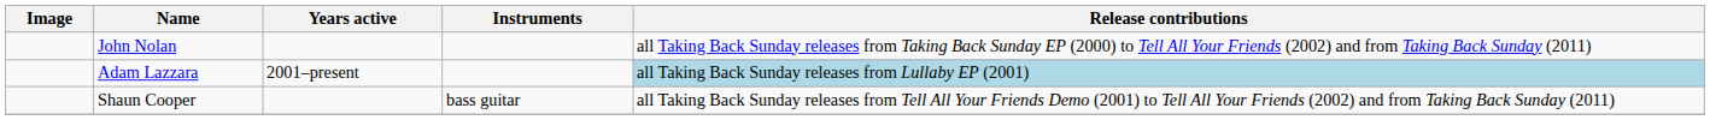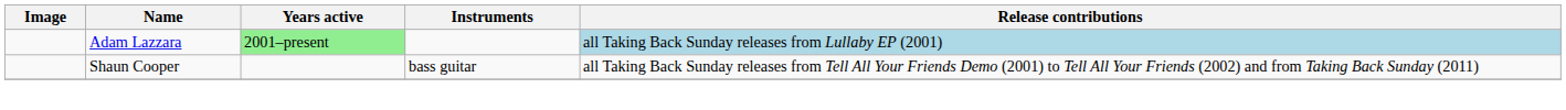- row: John Nolan | all Taking Back Sunday releases from Taking Back Sunday EP (2000) to Tell All Your Friends (2002) and from Taking Back Sunday (2011)
Adam Lazzara | Years active: no background -> lightgreen background
